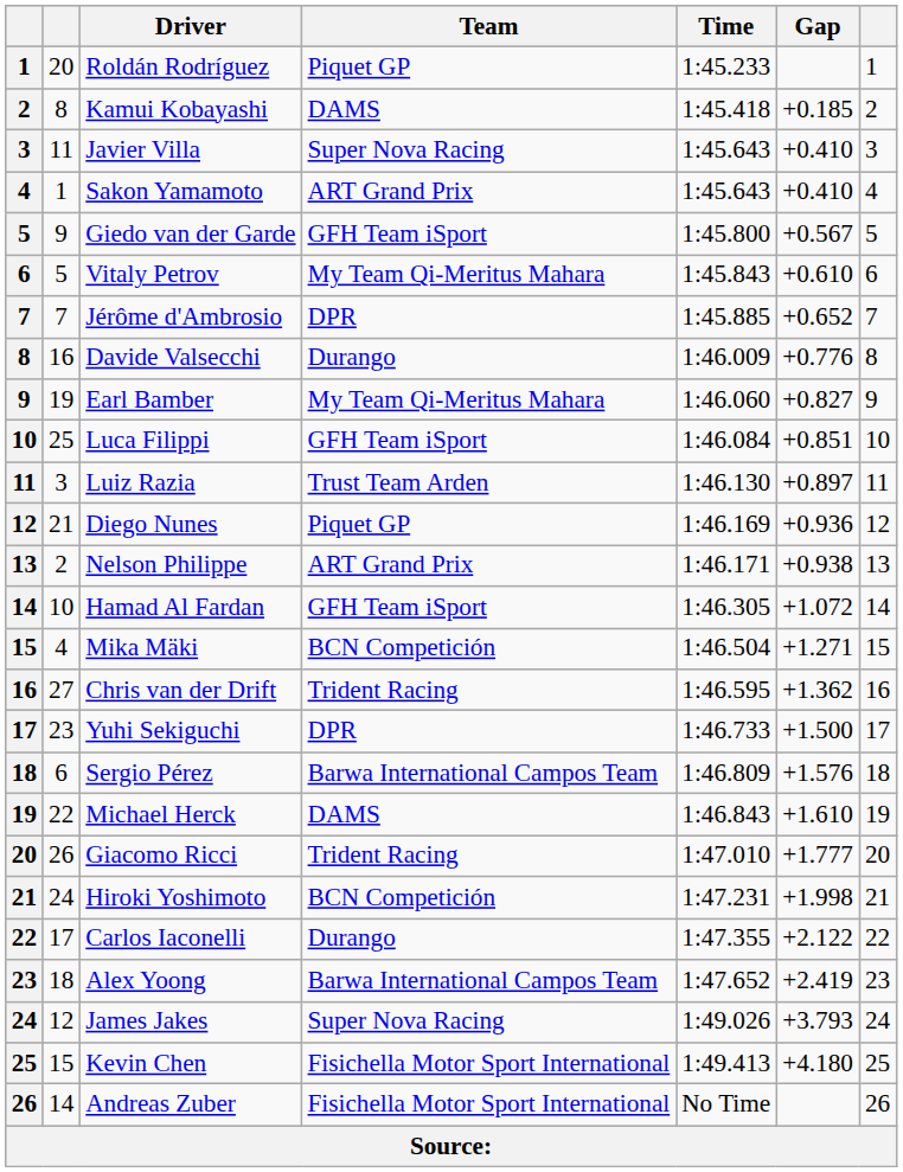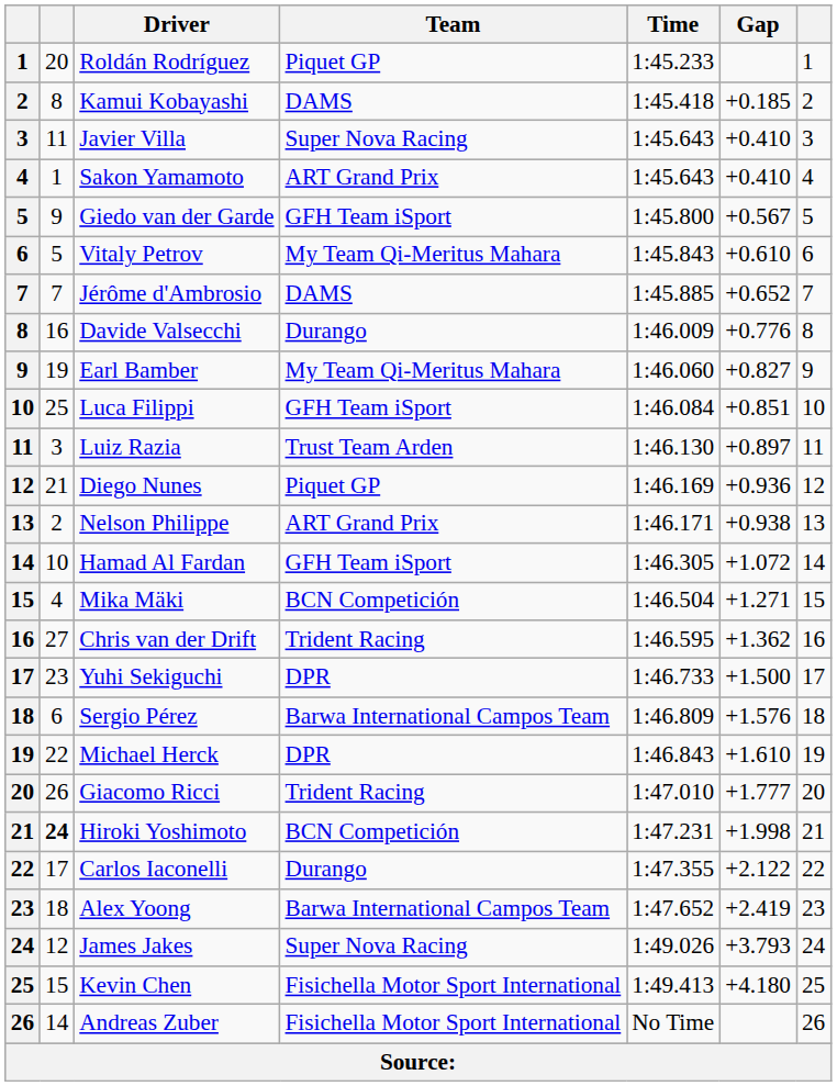Jérôme d'Ambrosio | Team: DPR -> DAMS
Michael Herck | Team: DAMS -> DPR
Hiroki Yoshimoto | column 2: normal -> bold
